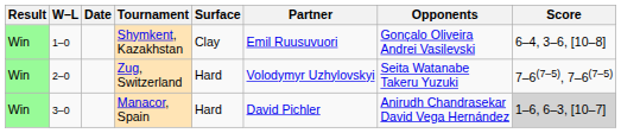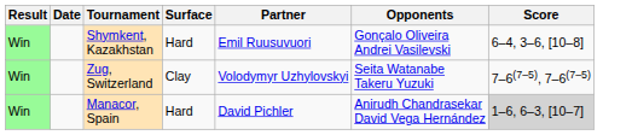- column: W–L | 1–0 | 2–0 | 3–0
Shymkent, Kazakhstan | Surface: Clay -> Hard
Zug, Switzerland | Surface: Hard -> Clay
